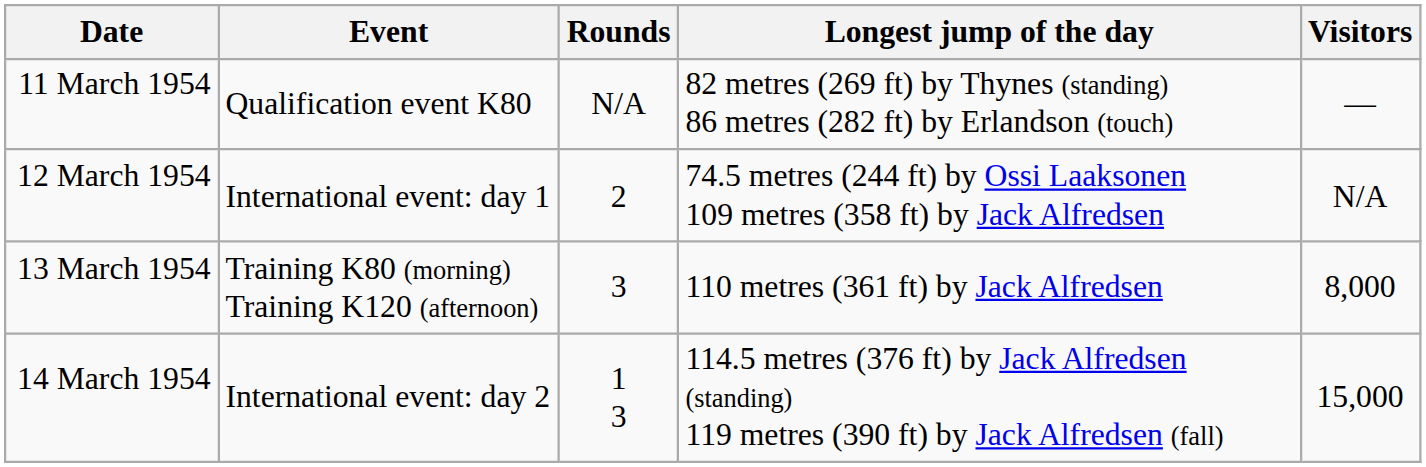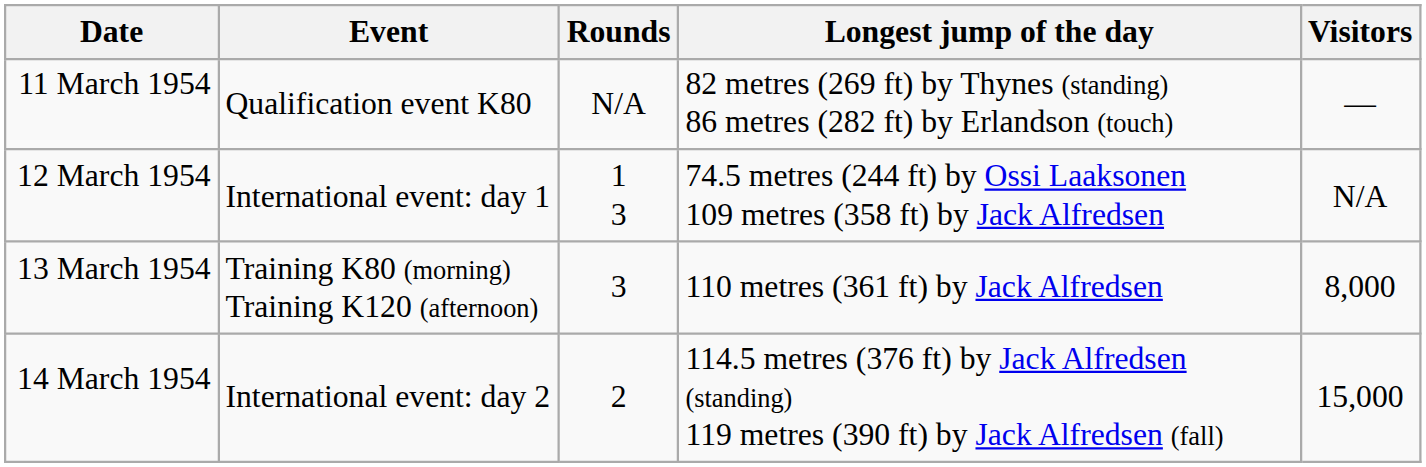12 March 1954 | Rounds: 2 -> 1 3
14 March 1954 | Rounds: 1 3 -> 2
